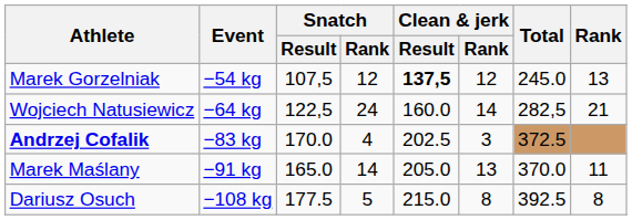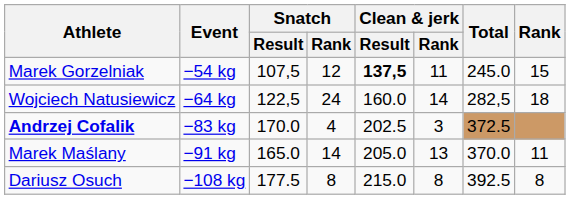Marek Gorzelniak | Clean & jerk / Rank: 12 -> 11
Marek Gorzelniak | Rank: 13 -> 15
Wojciech Natusiewicz | Rank: 21 -> 18
Dariusz Osuch | Snatch / Rank: 5 -> 8
